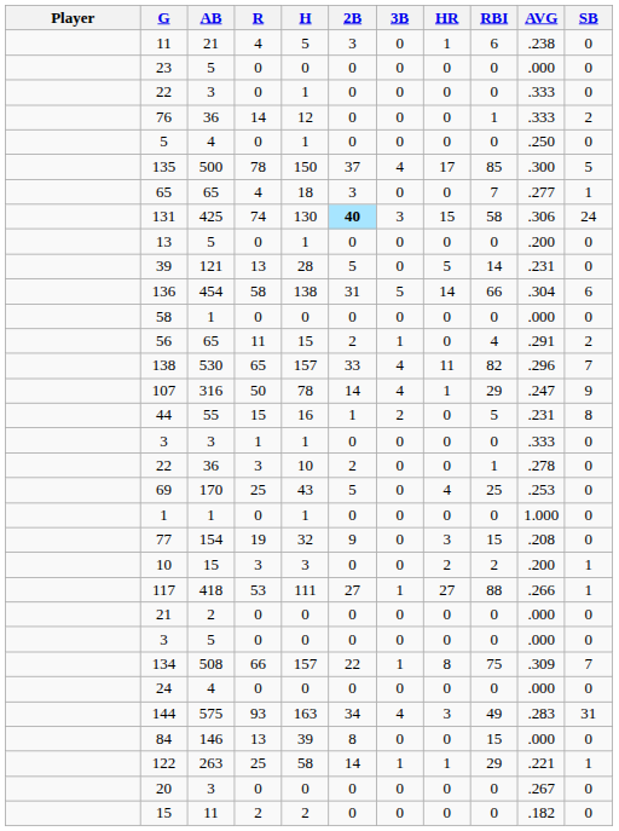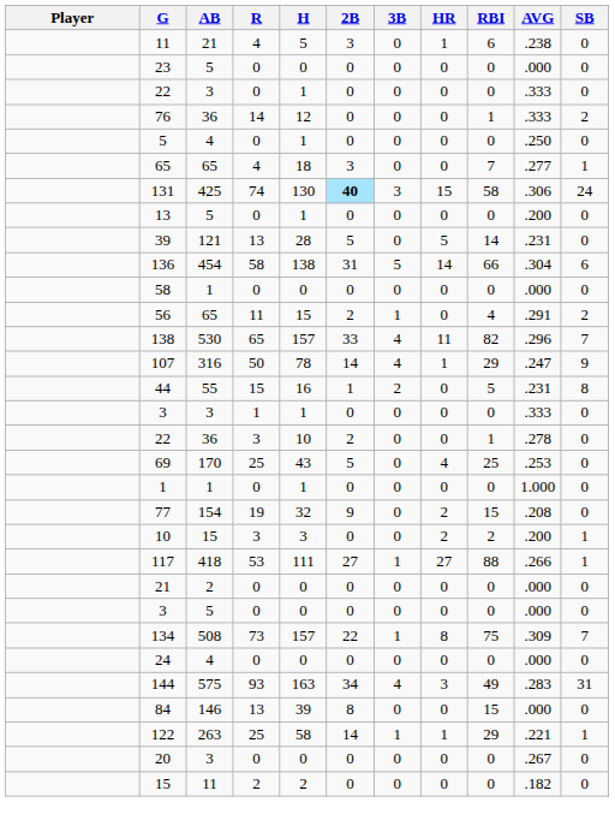- row: 135 | 500 | 78 | 150 | 37 | 4 | 17 | 85 | .300 | 5
77 | HR: 3 -> 2
134 | R: 66 -> 73
